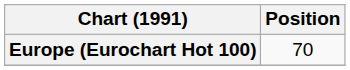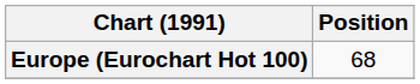Europe (Eurochart Hot 100) | Position: 70 -> 68
